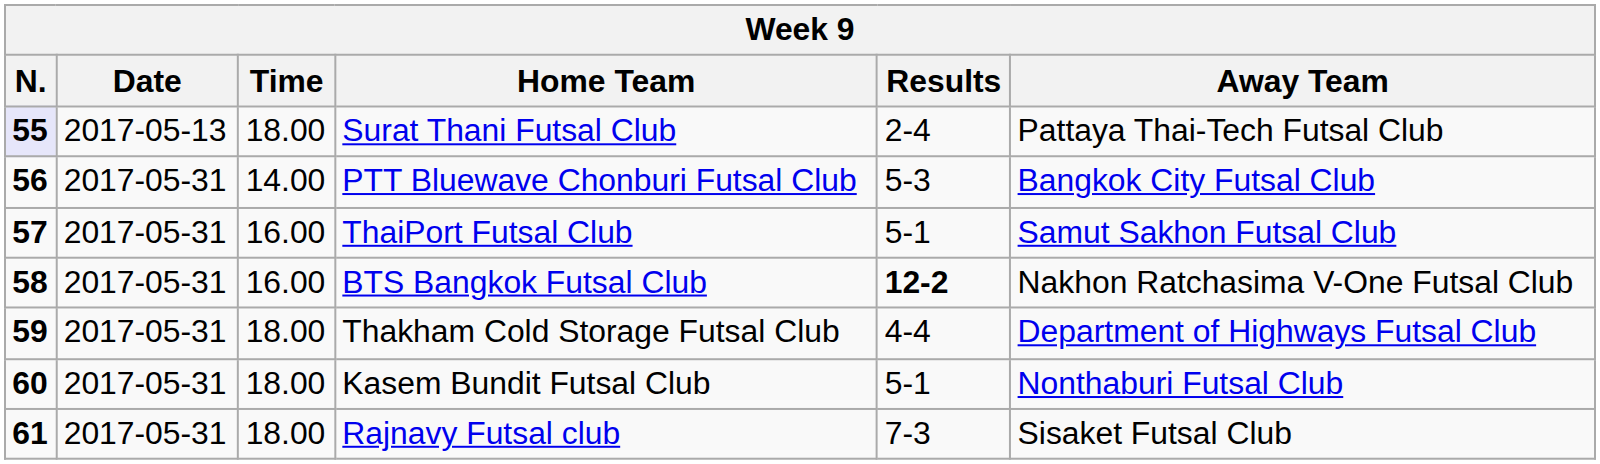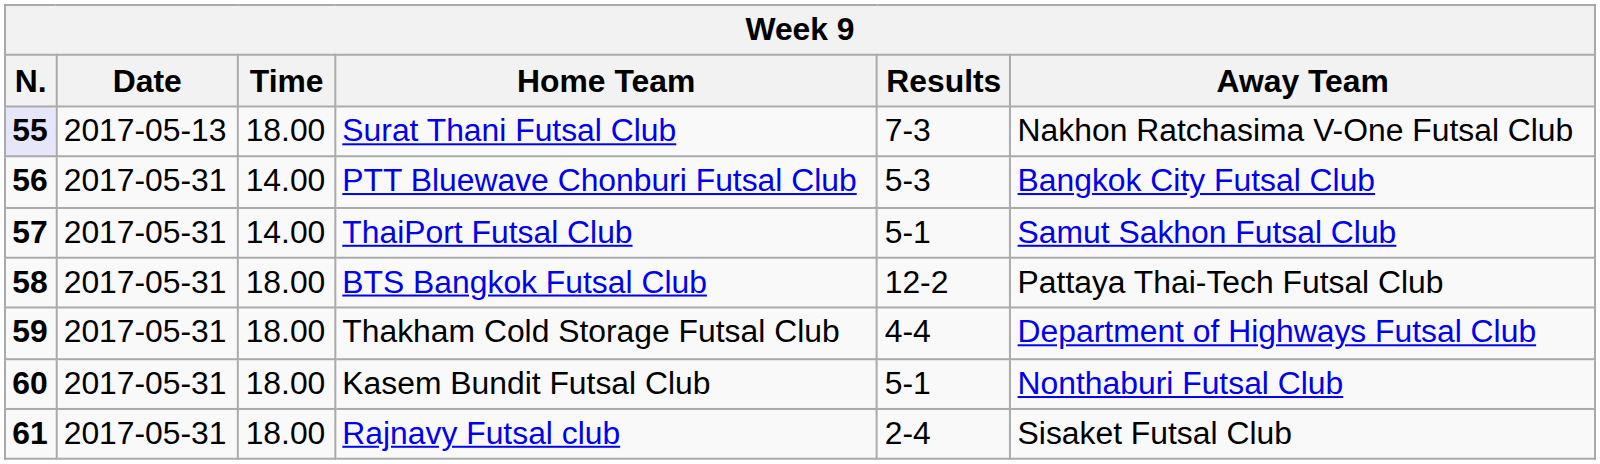Surat Thani Futsal Club | Results: 2-4 -> 7-3
Surat Thani Futsal Club | Away Team: Pattaya Thai-Tech Futsal Club -> Nakhon Ratchasima V-One Futsal Club
ThaiPort Futsal Club | Time: 16.00 -> 14.00
BTS Bangkok Futsal Club | Time: 16.00 -> 18.00
BTS Bangkok Futsal Club | Results: bold -> normal
BTS Bangkok Futsal Club | Away Team: Nakhon Ratchasima V-One Futsal Club -> Pattaya Thai-Tech Futsal Club
Rajnavy Futsal club | Results: 7-3 -> 2-4
